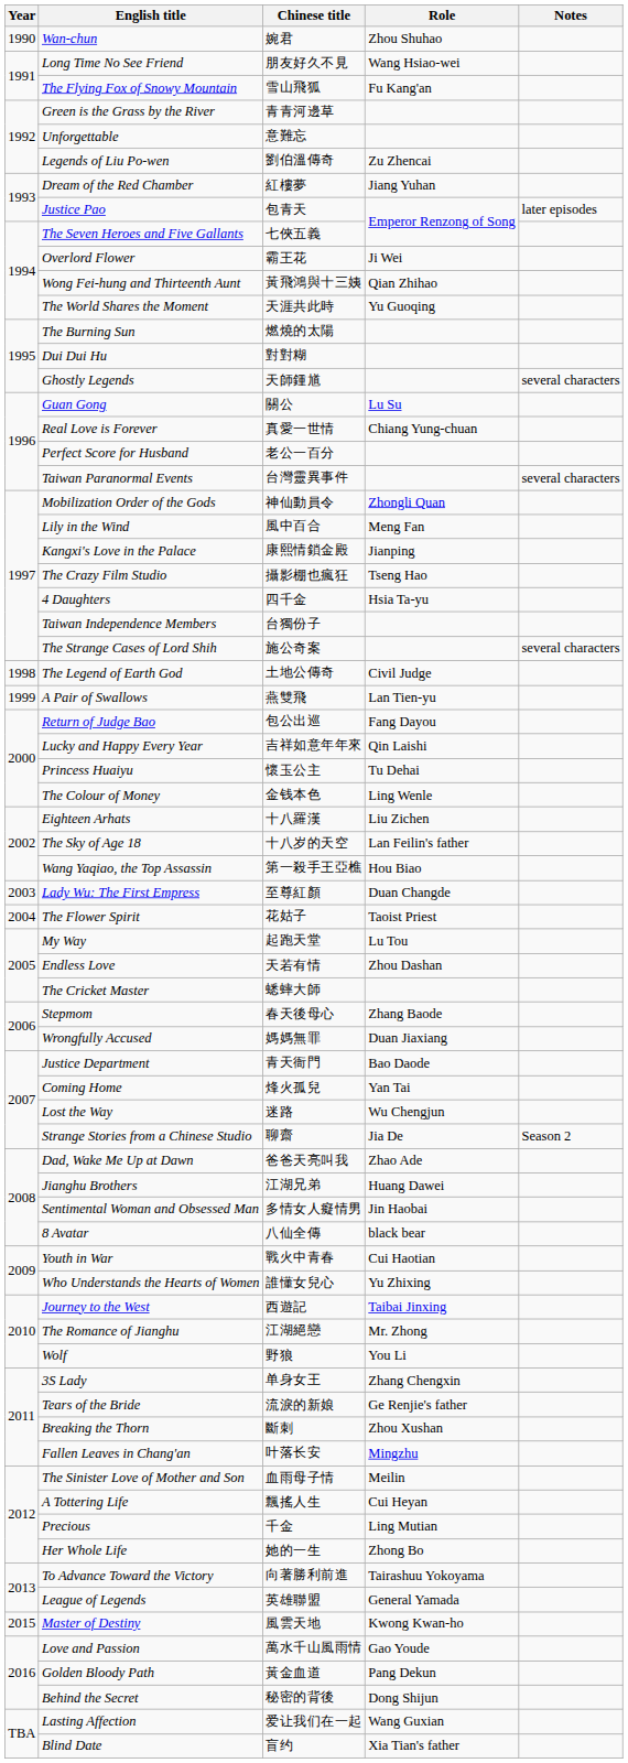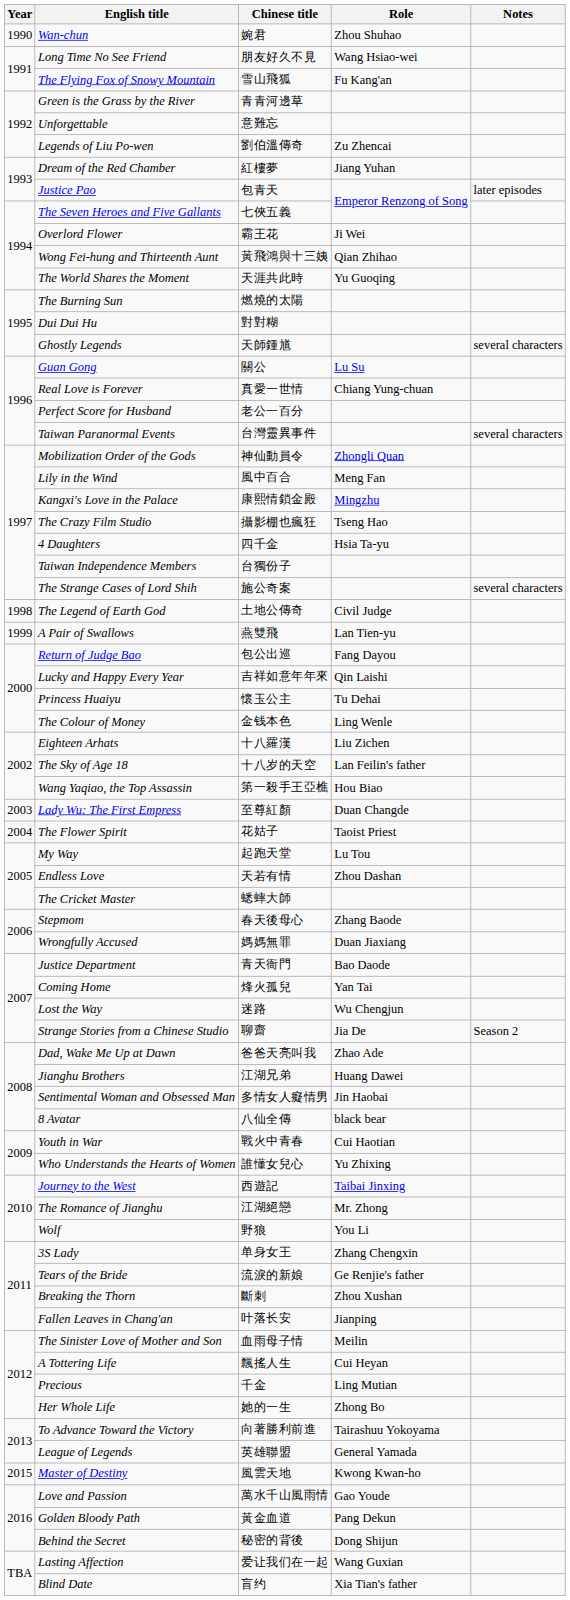Kangxi's Love in the Palace | Role: Jianping -> Mingzhu
Fallen Leaves in Chang'an | Role: Mingzhu -> Jianping
